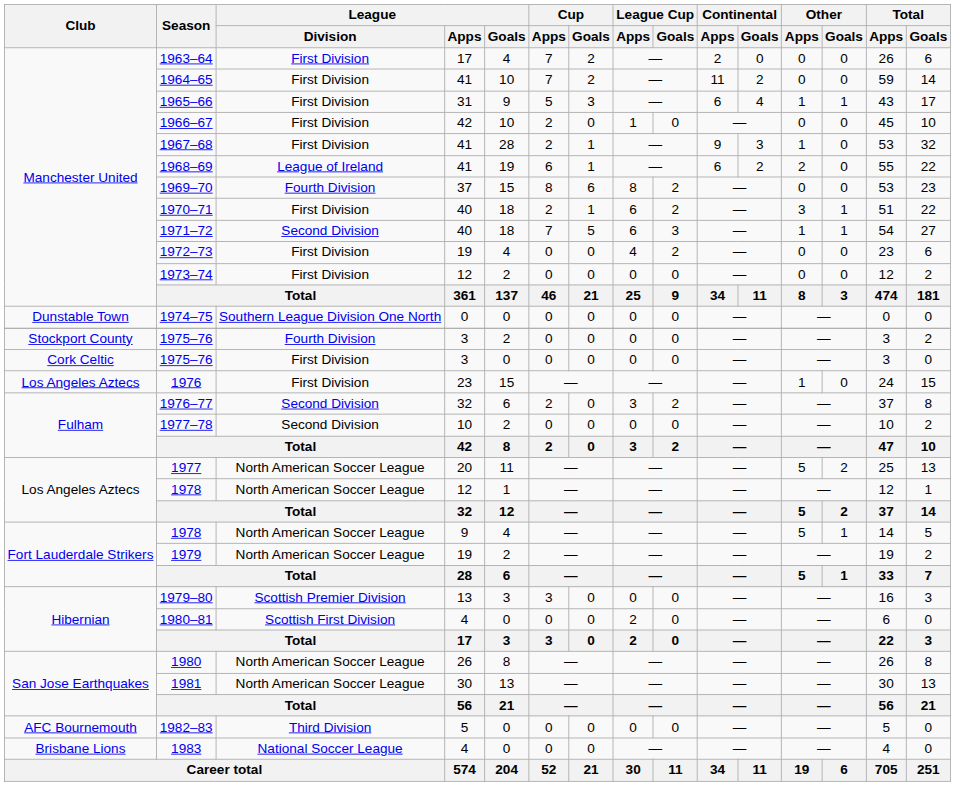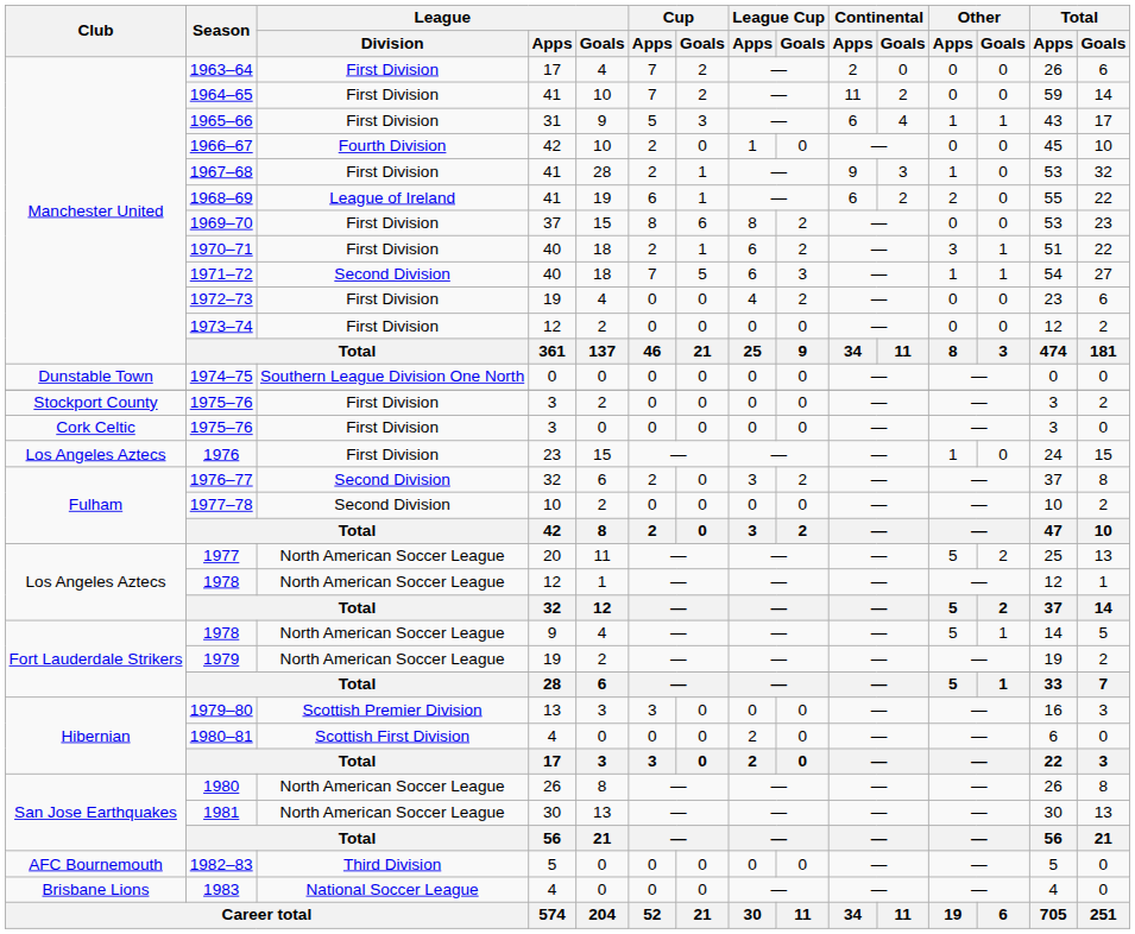1966–67 | League / Division: First Division -> Fourth Division
1969–70 | League / Division: Fourth Division -> First Division
Stockport County / 1975–76 | League / Division: Fourth Division -> First Division
